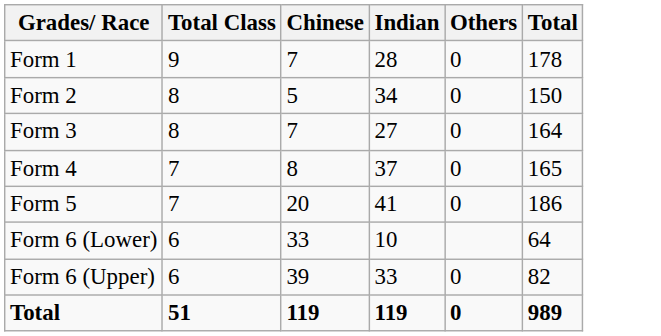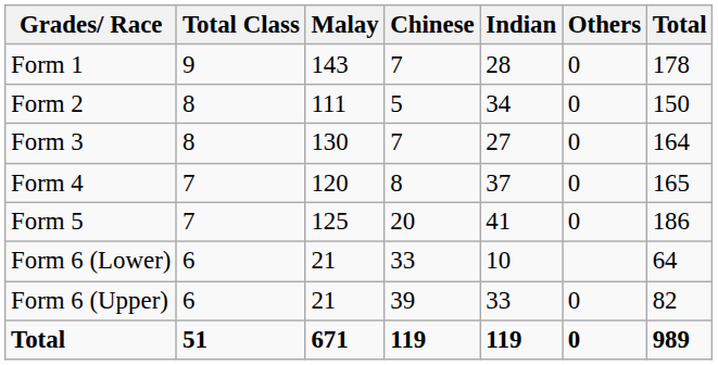+ column: Malay | 143 | 111 | 130 | 120 | 125 | 21 | 21 | 671
